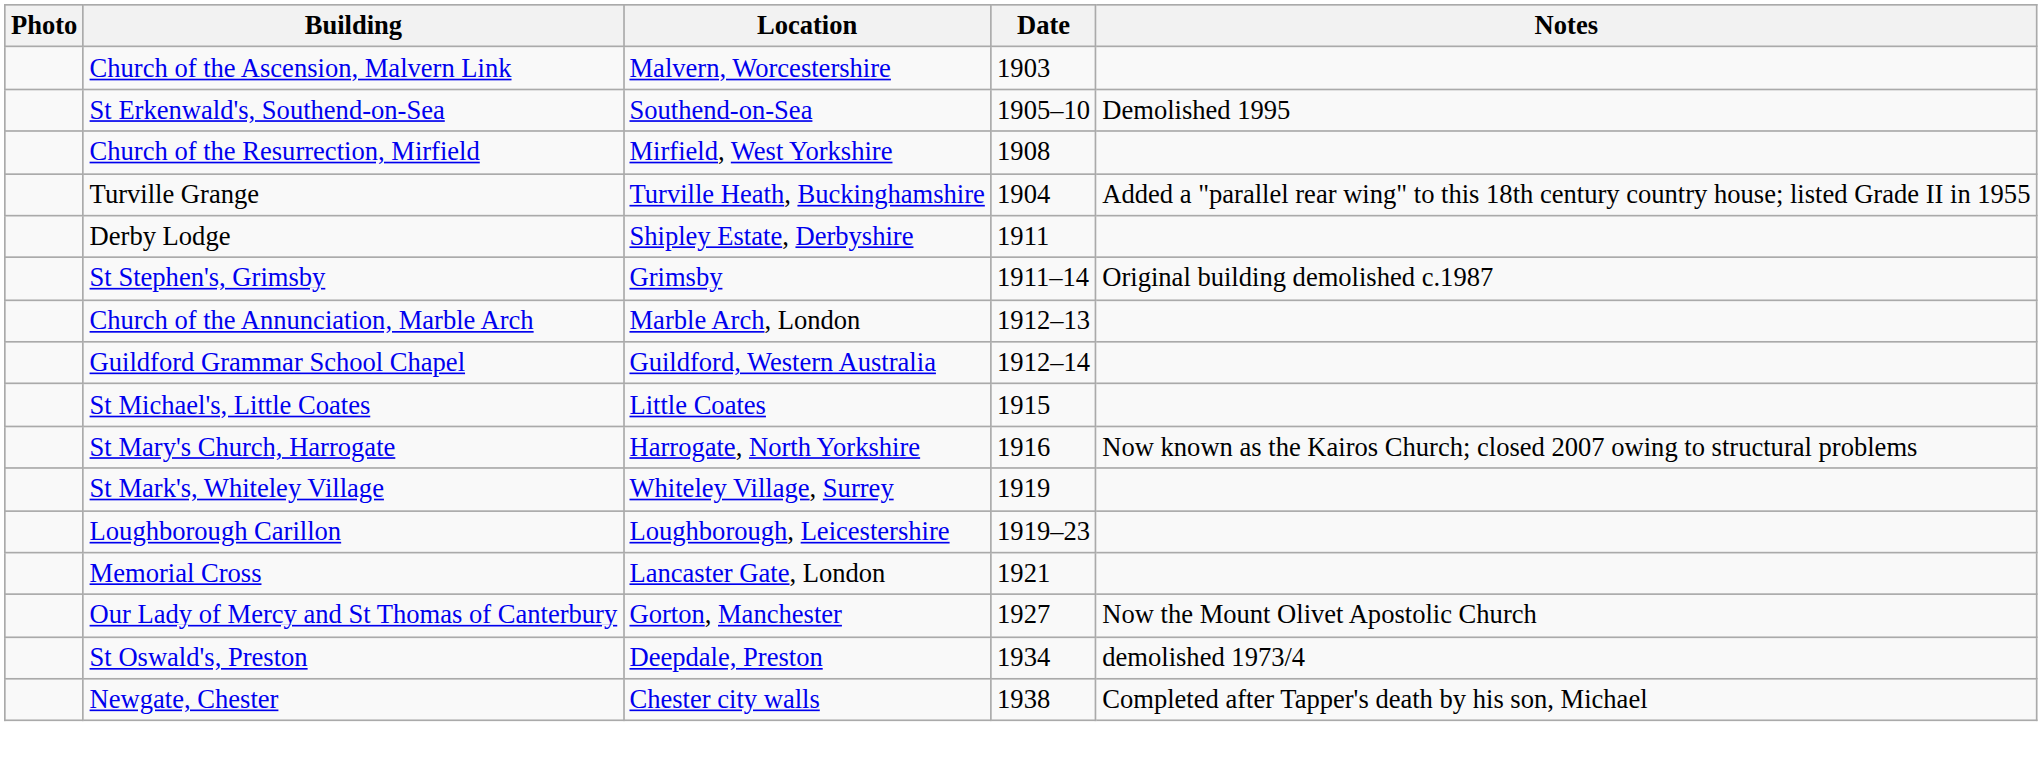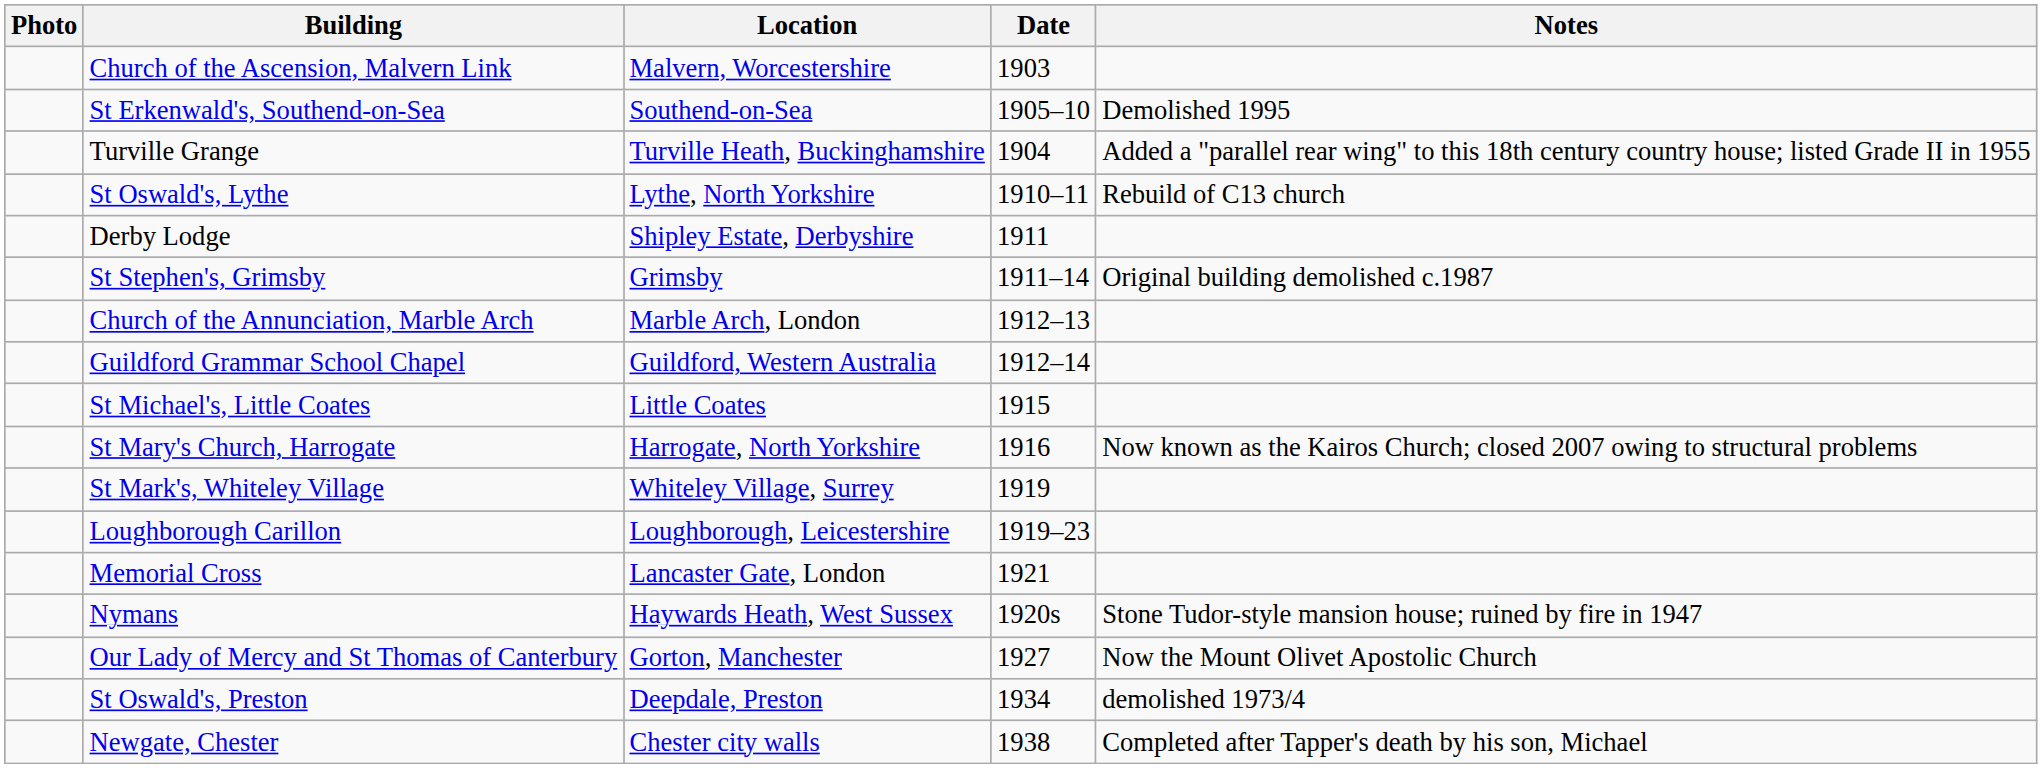- row: Church of the Resurrection, Mirfield | Mirfield, West Yorkshire | 1908
+ row: St Oswald's, Lythe | Lythe, North Yorkshire | 1910–11 | Rebuild of C13 church
+ row: Nymans | Haywards Heath, West Sussex | 1920s | Stone Tudor-style mansion house; ruined by fire in 1947
